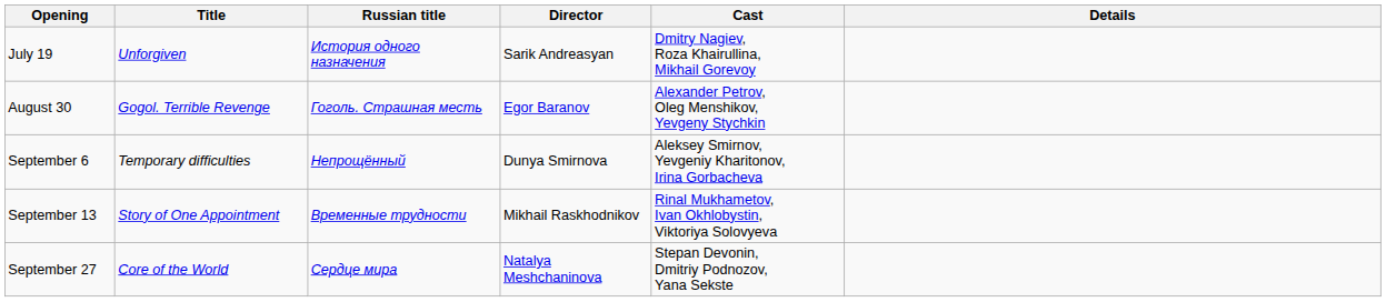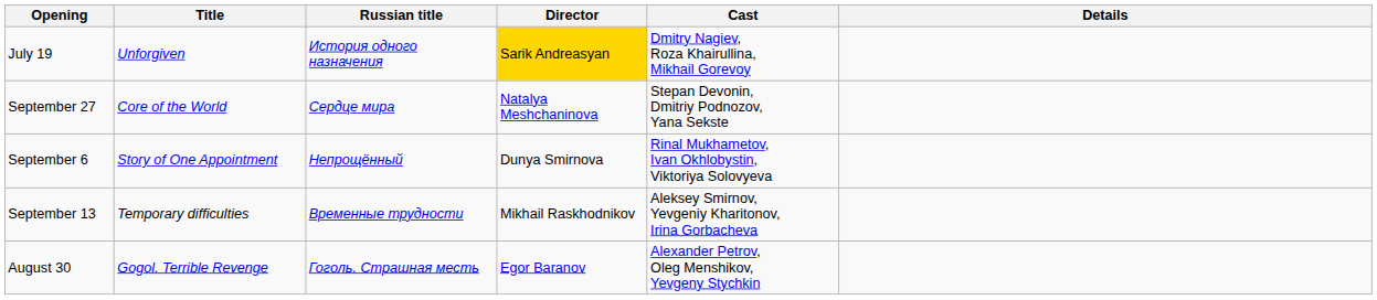July 19 | Director: no background -> gold background
rows swapped: August 30 <-> September 27
September 6 | Title: Temporary difficulties -> Story of One Appointment
September 6 | Cast: Aleksey Smirnov, Yevgeniy Kharitonov, Irina Gorbacheva -> Rinal Mukhametov, Ivan Okhlobystin, Viktoriya Solovyeva
September 13 | Title: Story of One Appointment -> Temporary difficulties
September 13 | Cast: Rinal Mukhametov, Ivan Okhlobystin, Viktoriya Solovyeva -> Aleksey Smirnov, Yevgeniy Kharitonov, Irina Gorbacheva
